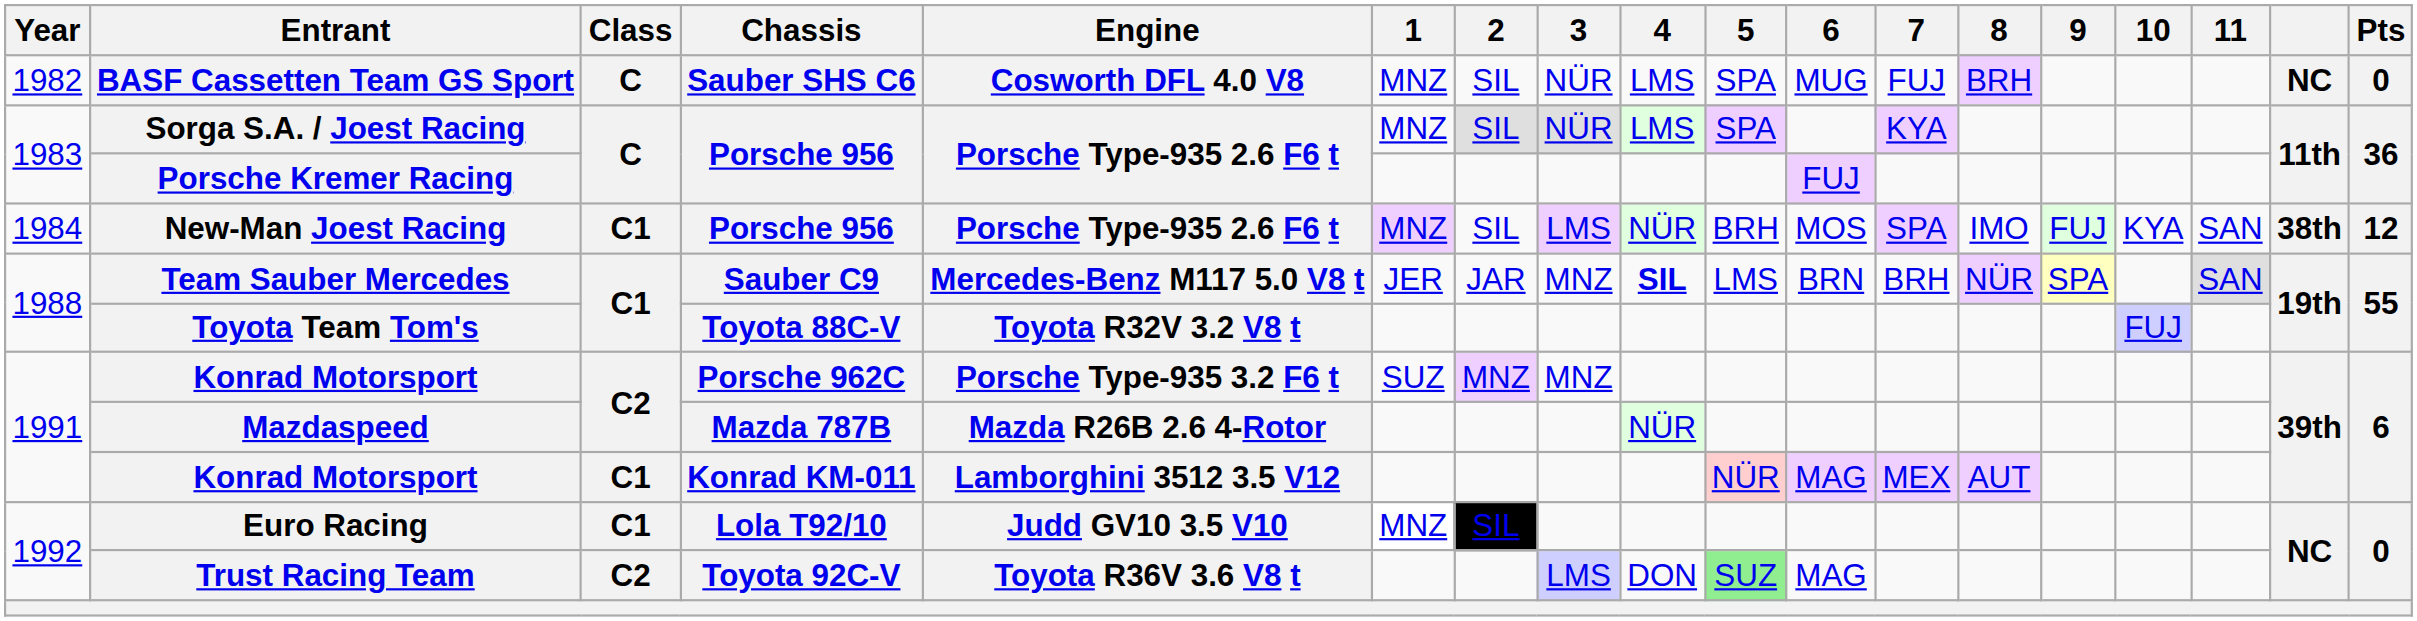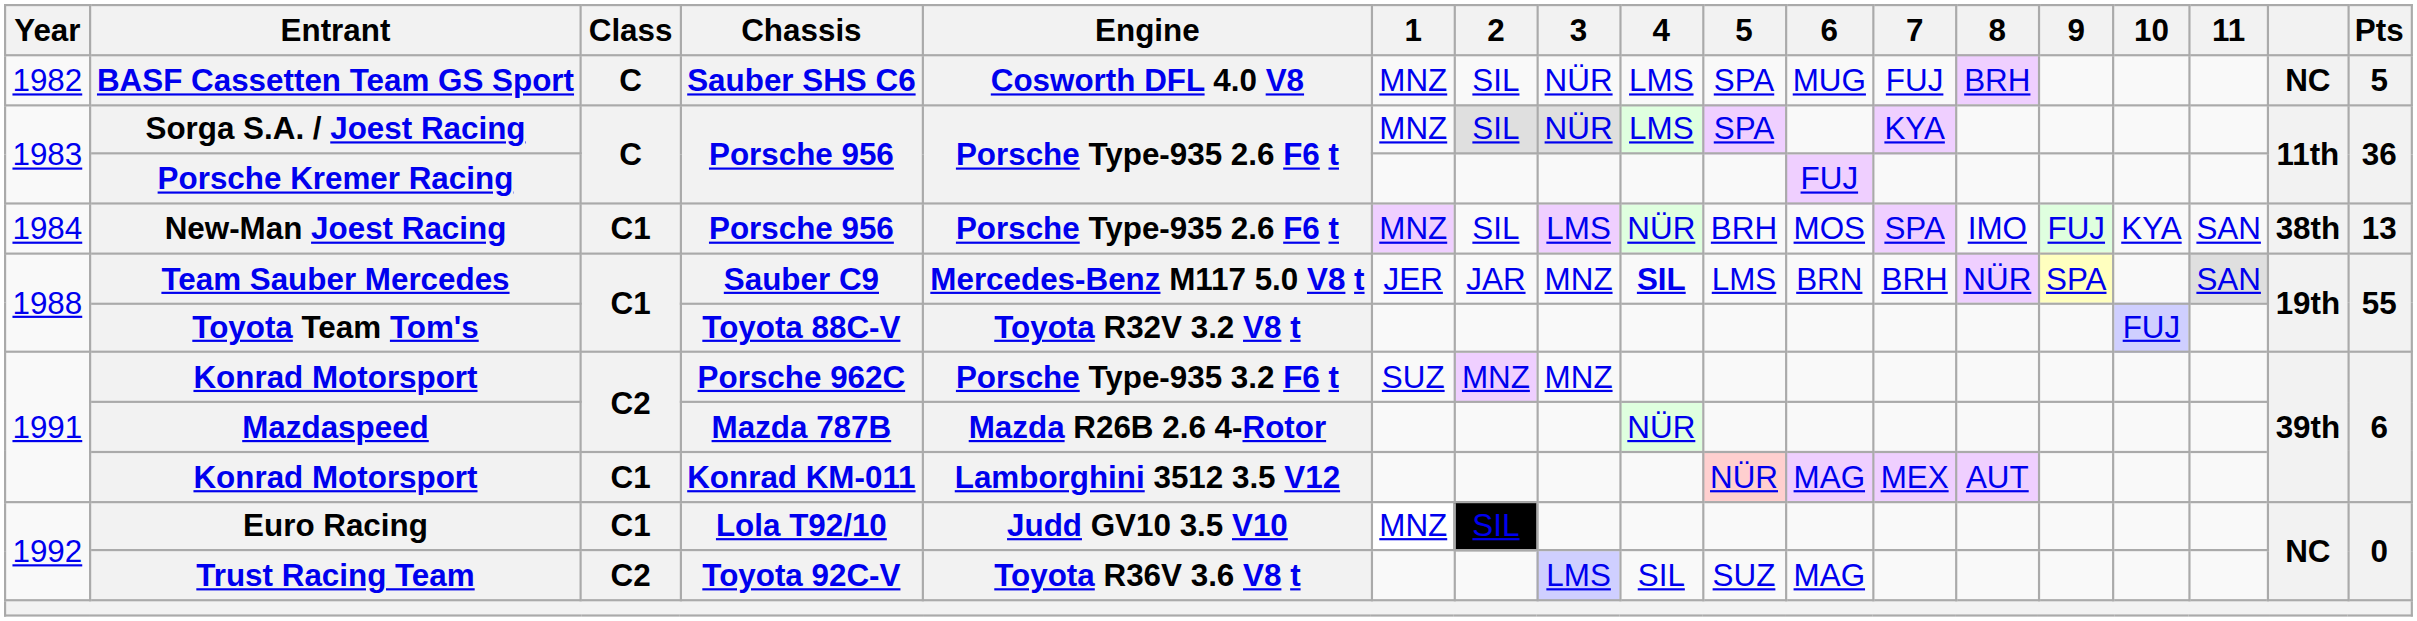BASF Cassetten Team GS Sport | Pts: 0 -> 5
New-Man Joest Racing | Pts: 12 -> 13
Trust Racing Team | 4: DON -> SIL
Trust Racing Team | 5: lightgreen background -> no background
